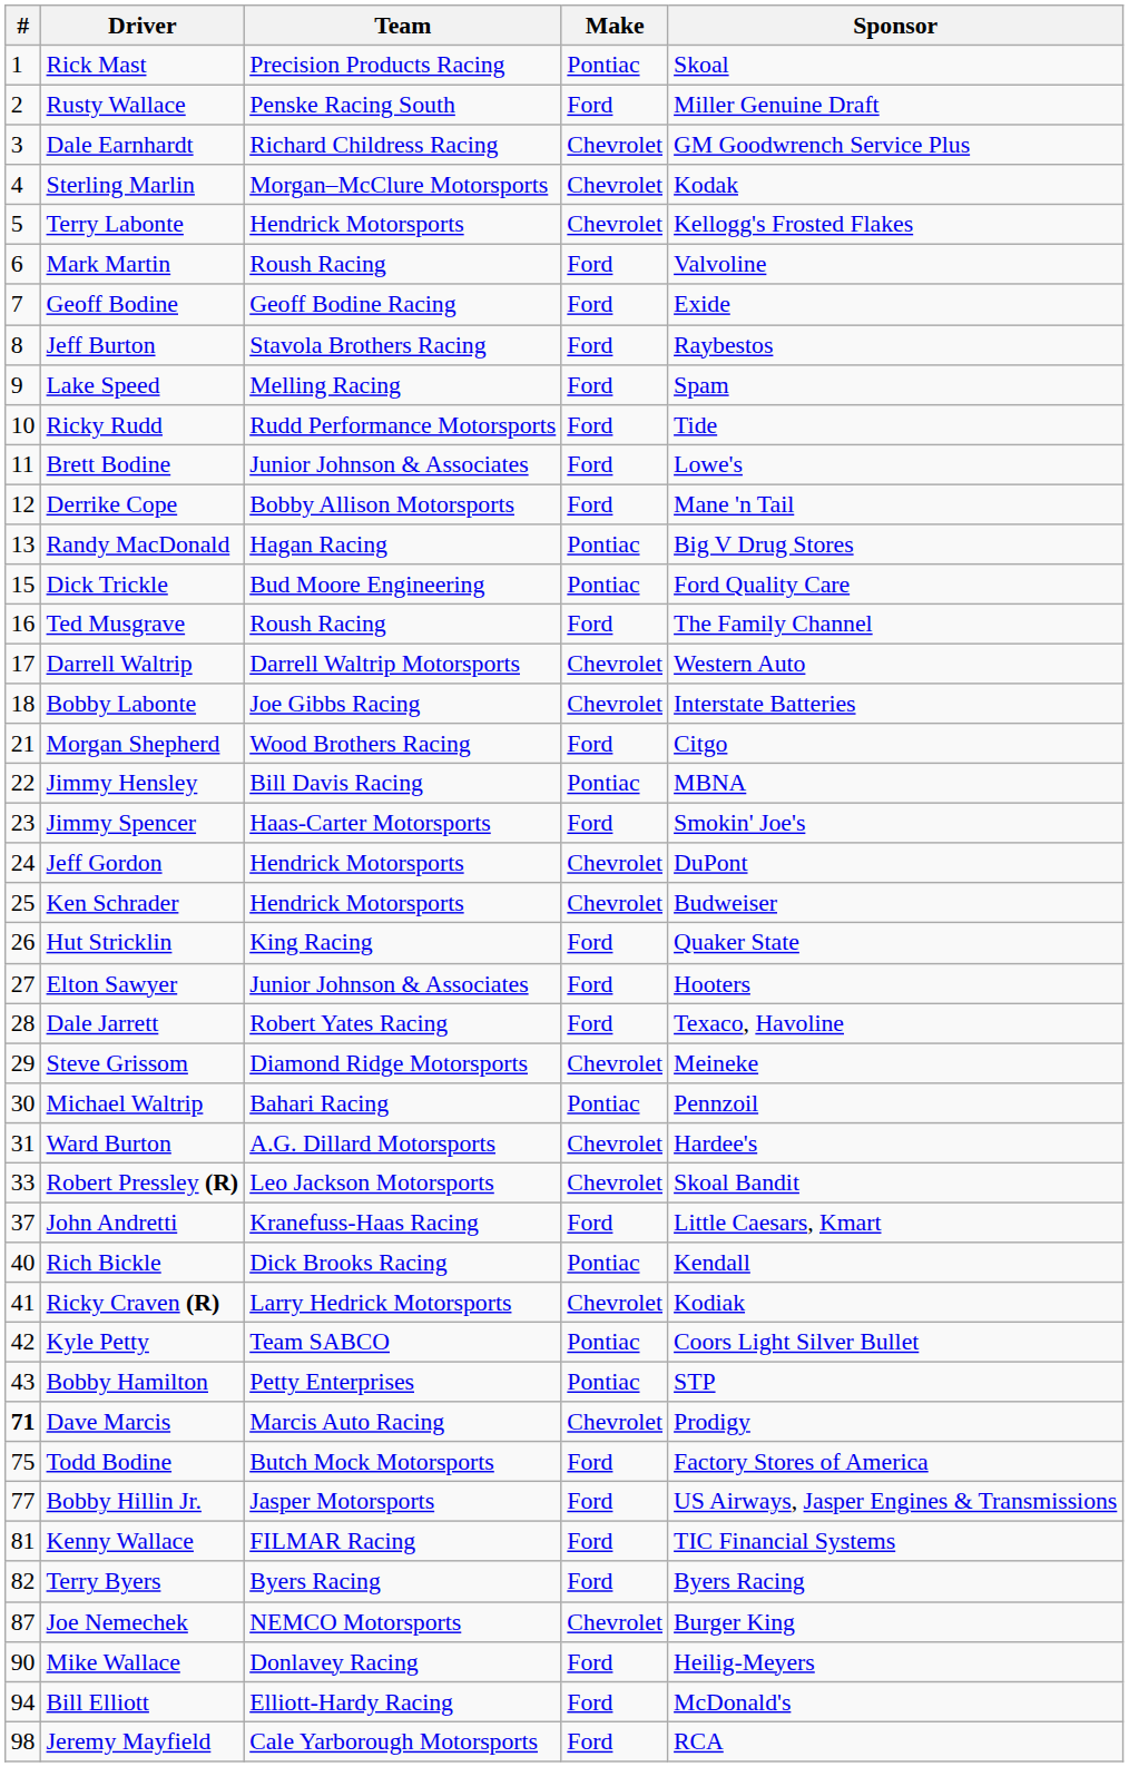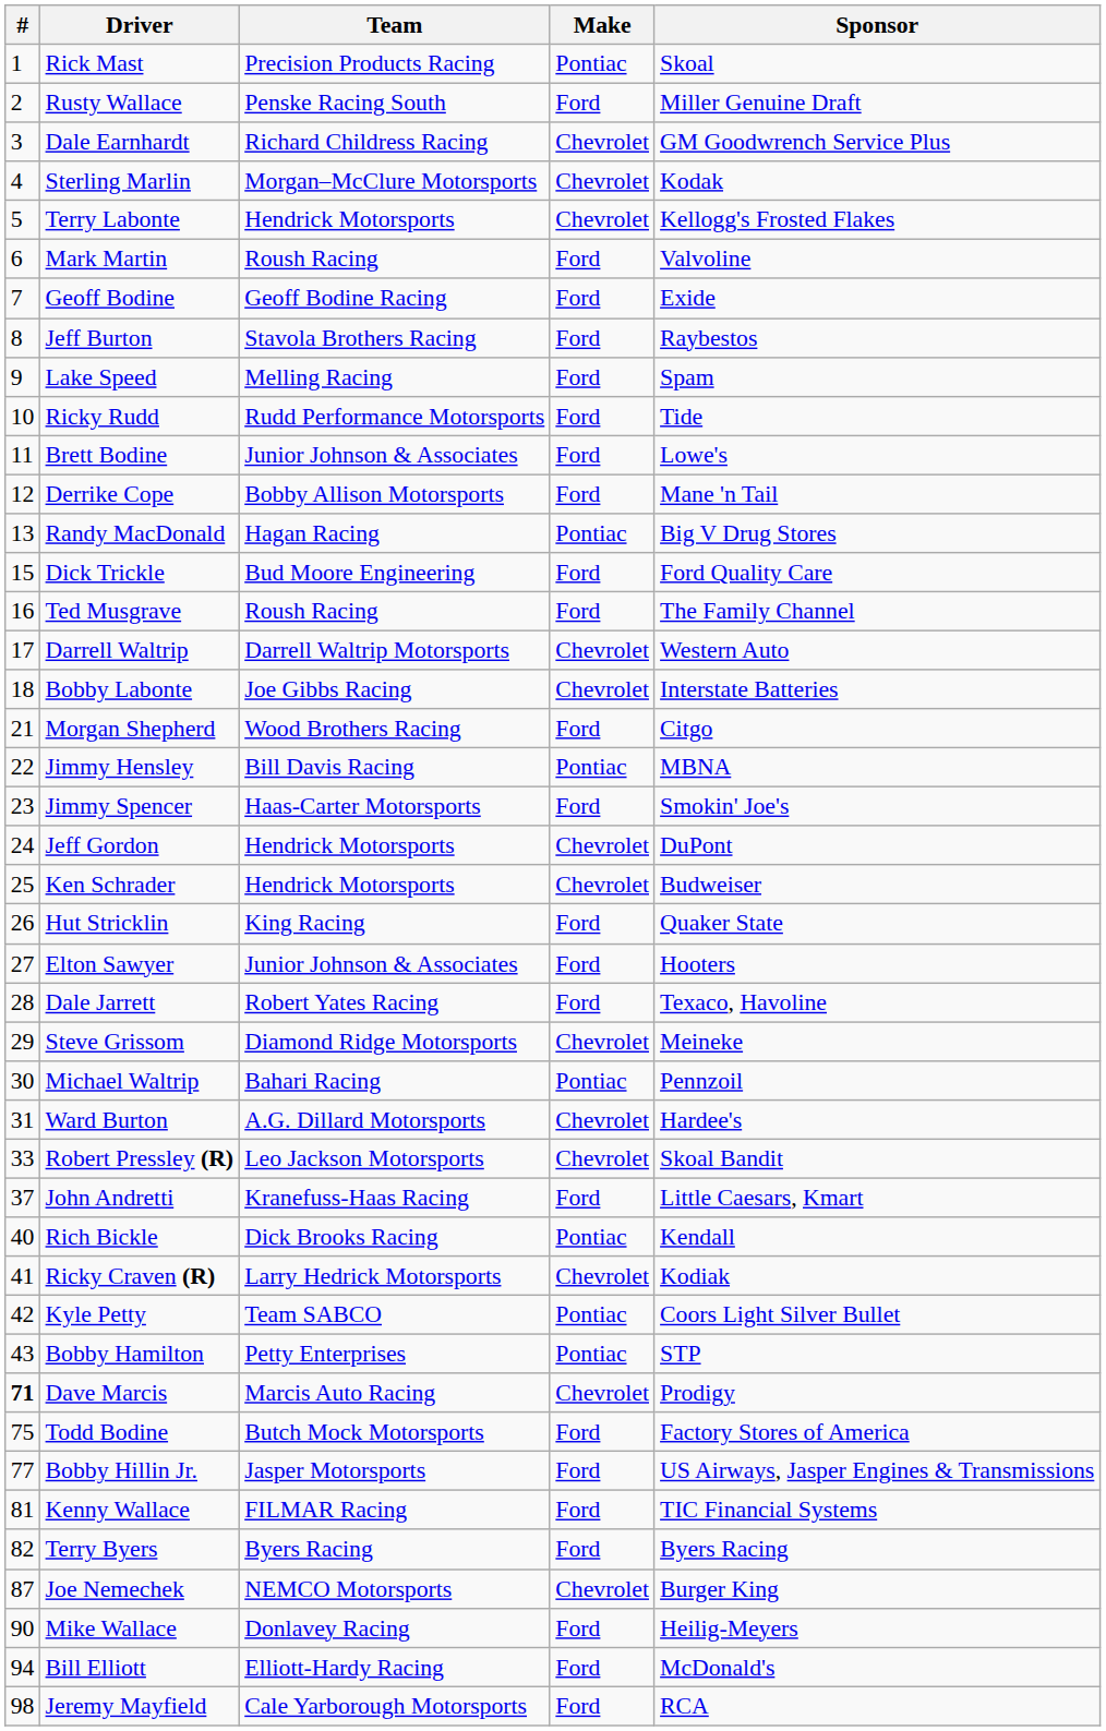Dick Trickle | Make: Pontiac -> Ford
